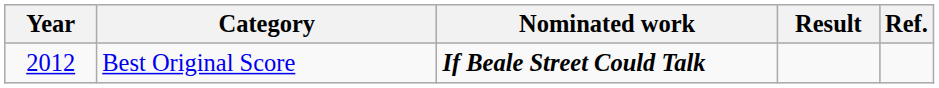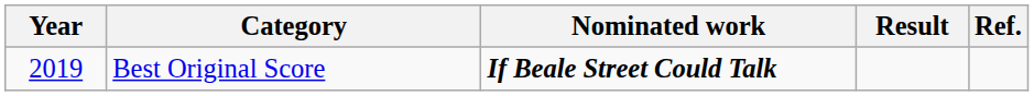Best Original Score | Year: 2012 -> 2019
